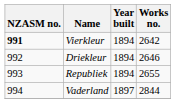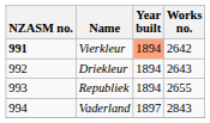Vierkleur | Year built: no background -> lightsalmon background
Driekleur | Works no.: 2646 -> 2643
Vaderland | Works no.: 2844 -> 2843
